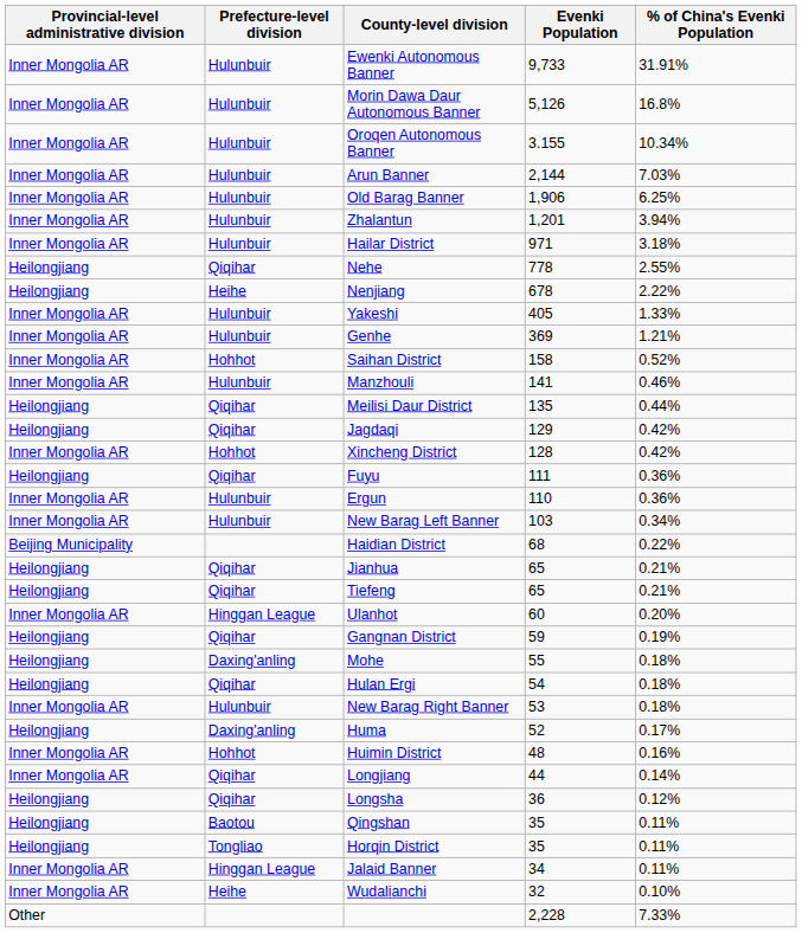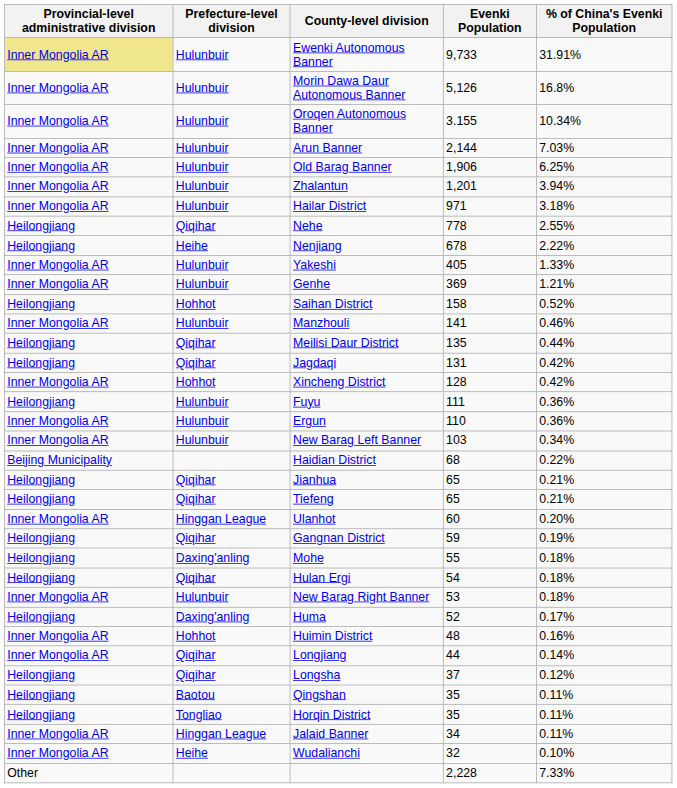Ewenki Autonomous Banner | Provincial-level administrative division: no background -> khaki background
Saihan District | Provincial-level administrative division: Inner Mongolia AR -> Heilongjiang
Jagdaqi | Evenki Population: 129 -> 131
Fuyu | Prefecture-level division: Qiqihar -> Hulunbuir
Longsha | Evenki Population: 36 -> 37
